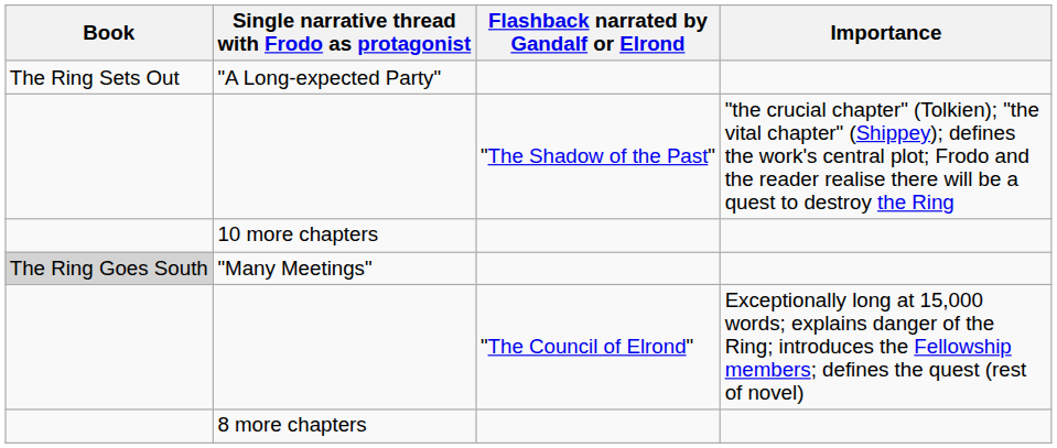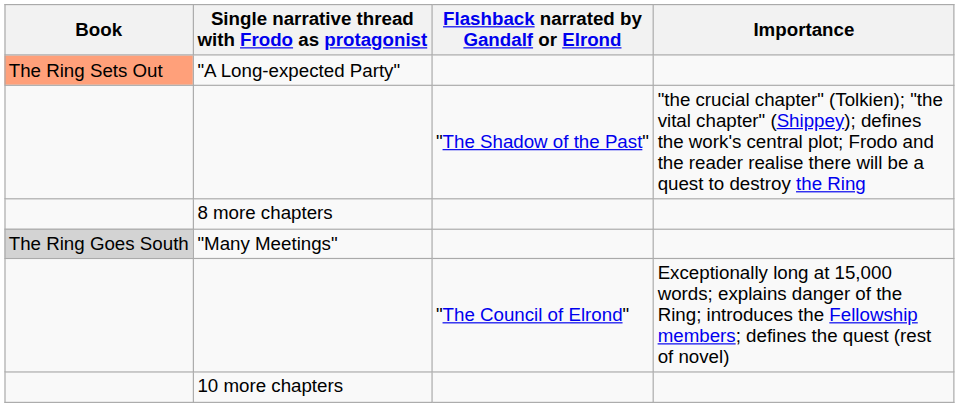"A Long-expected Party" | Book: no background -> lightsalmon background
rows swapped: 10 more chapters <-> 8 more chapters
